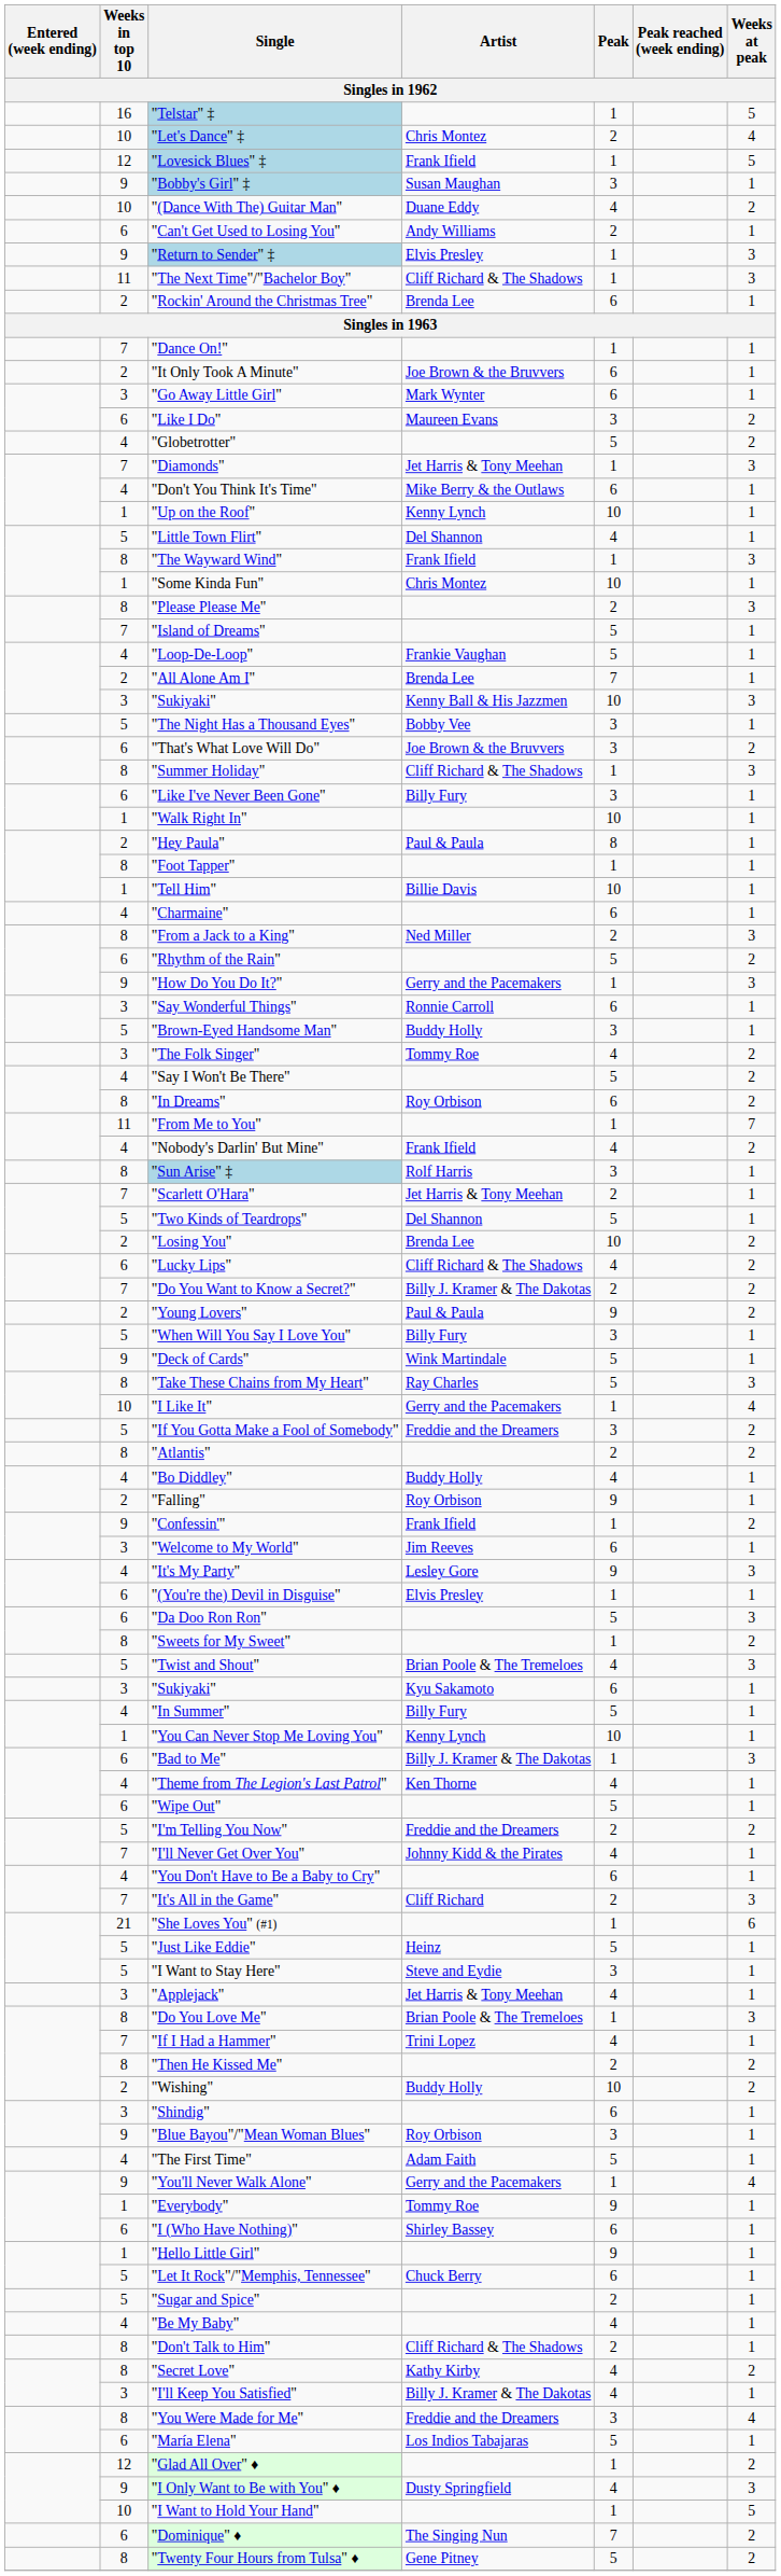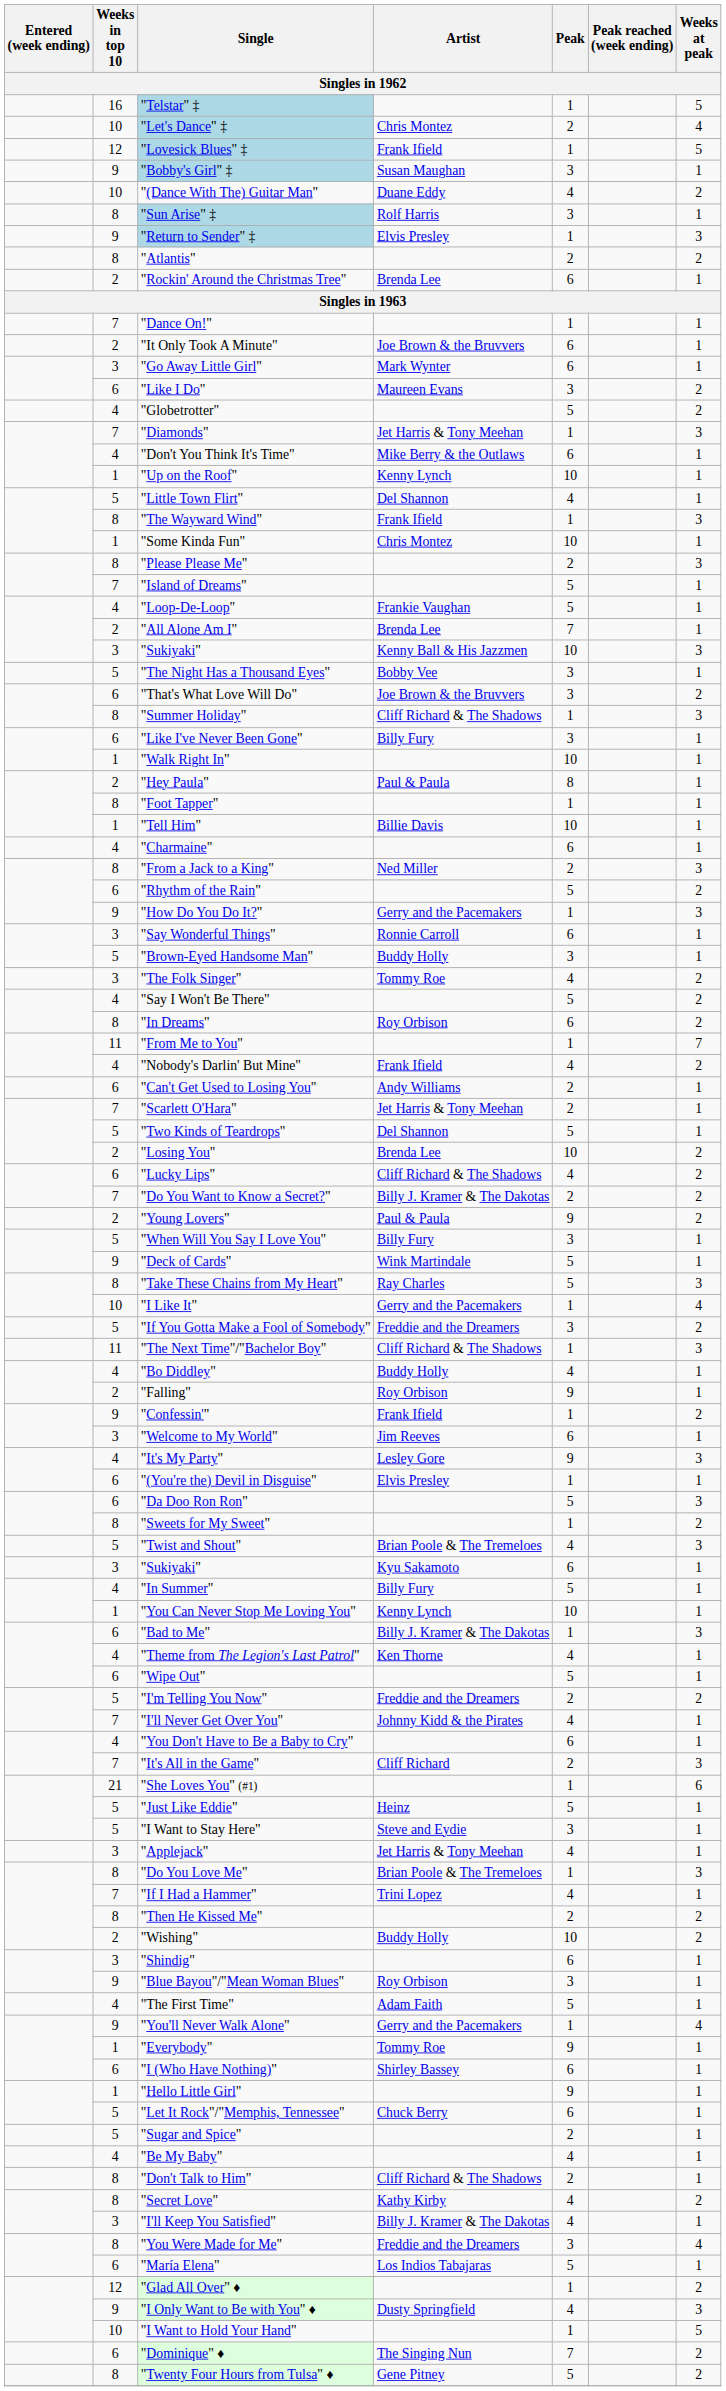rows swapped: "Sun Arise" ‡ <-> "Can't Get Used to Losing You"
rows swapped: "The Next Time"/"Bachelor Boy" <-> "Atlantis"
